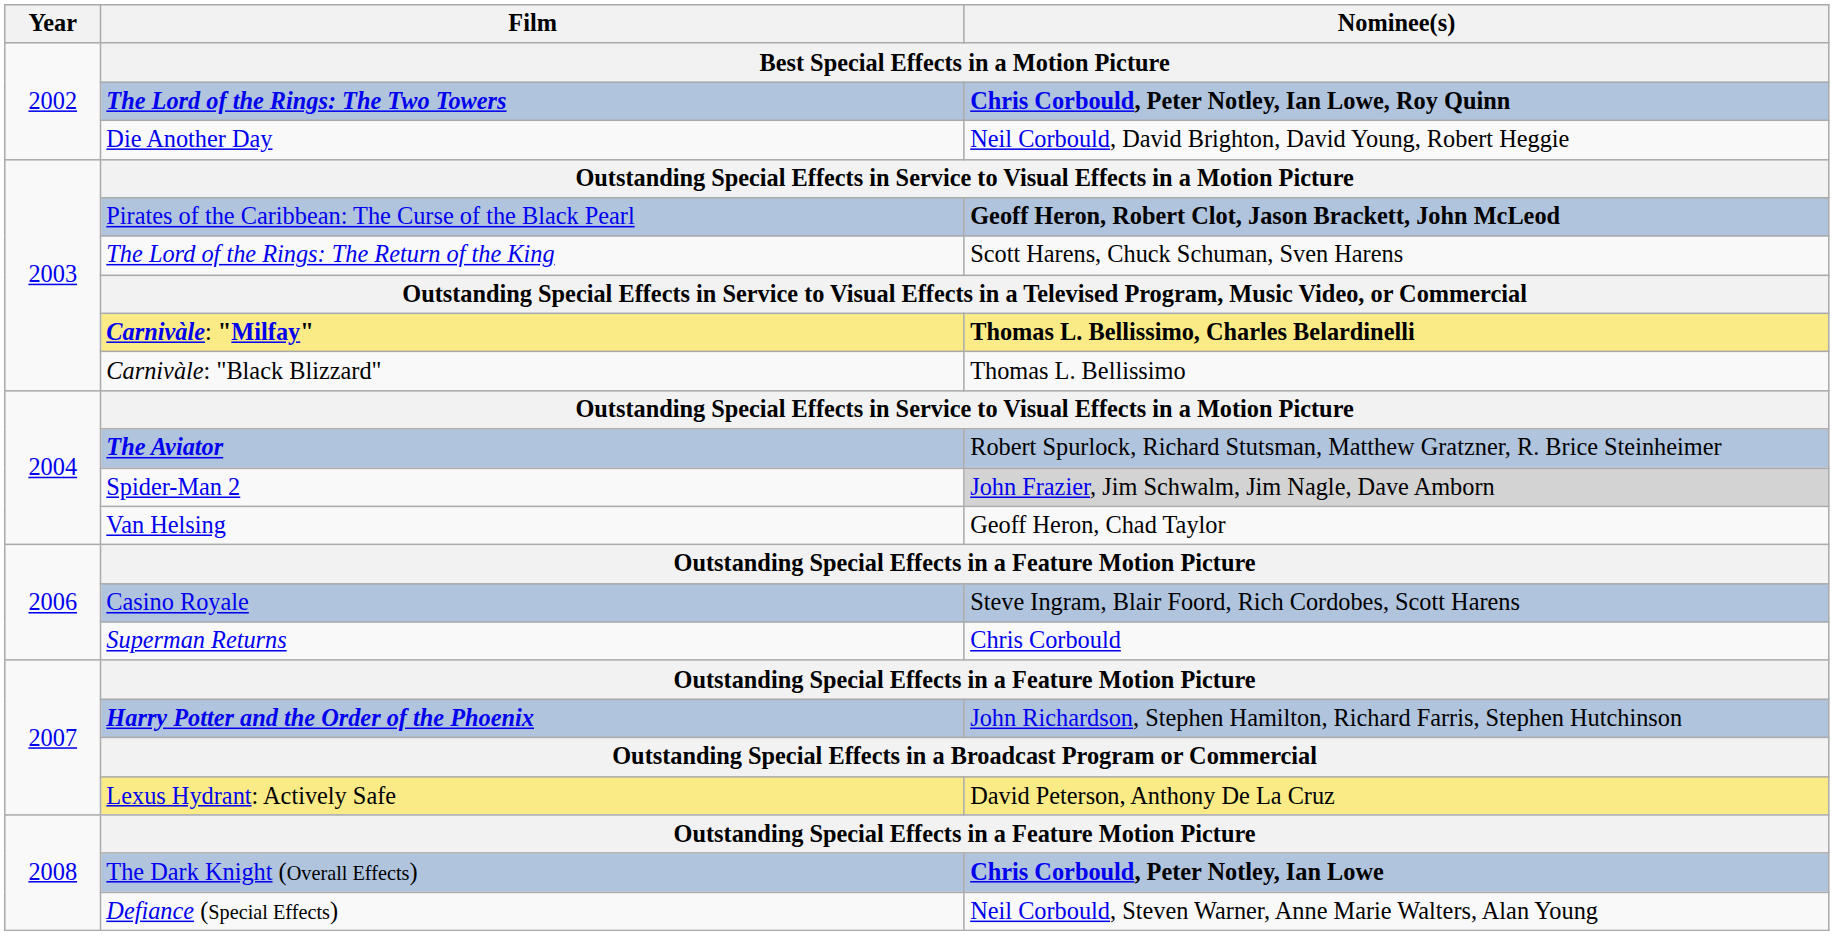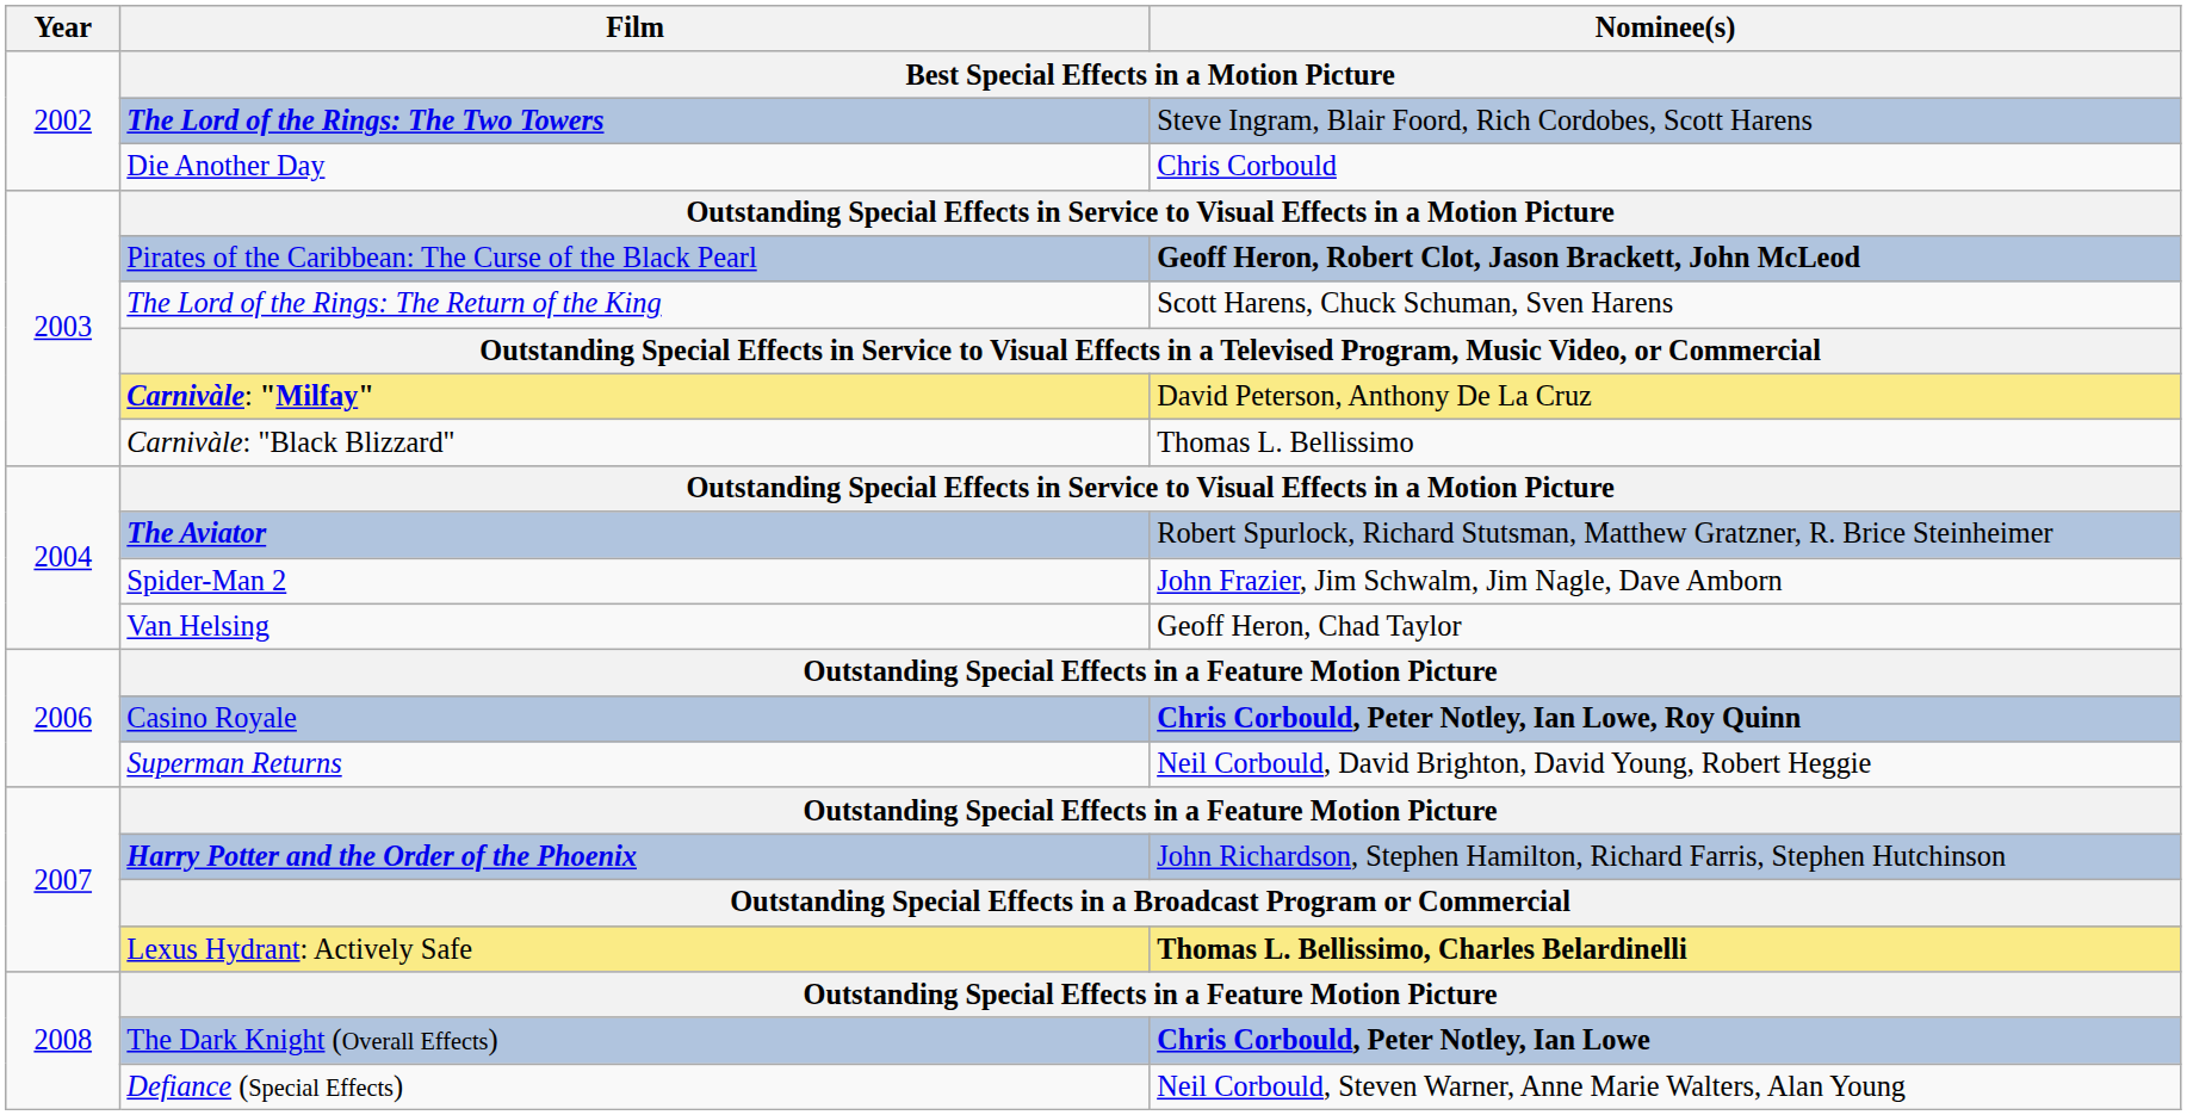The Lord of the Rings: The Two Towers | Nominee(s): Chris Corbould, Peter Notley, Ian Lowe, Roy Quinn -> Steve Ingram, Blair Foord, Rich Cordobes, Scott Harens
Die Another Day | Nominee(s): Neil Corbould, David Brighton, David Young, Robert Heggie -> Chris Corbould
Carnivàle: "Milfay" | Nominee(s): Thomas L. Bellissimo, Charles Belardinelli -> David Peterson, Anthony De La Cruz
Spider-Man 2 | Nominee(s): lightgrey background -> no background
Casino Royale | Nominee(s): Steve Ingram, Blair Foord, Rich Cordobes, Scott Harens -> Chris Corbould, Peter Notley, Ian Lowe, Roy Quinn
Superman Returns | Nominee(s): Chris Corbould -> Neil Corbould, David Brighton, David Young, Robert Heggie
Lexus Hydrant: Actively Safe | Nominee(s): David Peterson, Anthony De La Cruz -> Thomas L. Bellissimo, Charles Belardinelli
